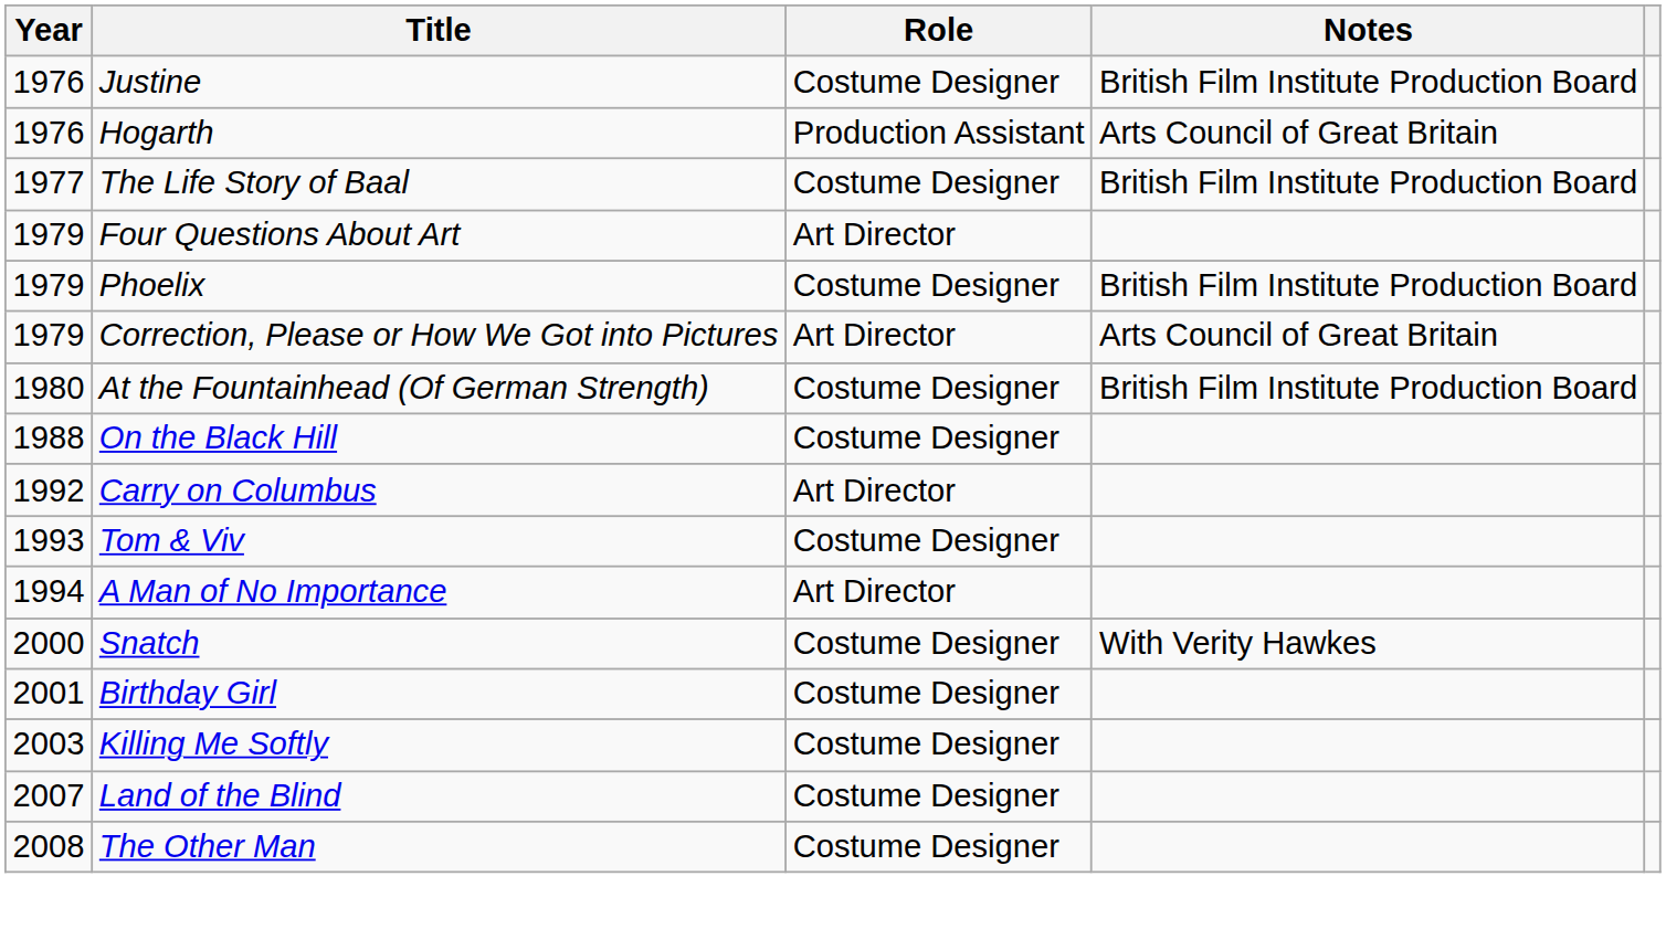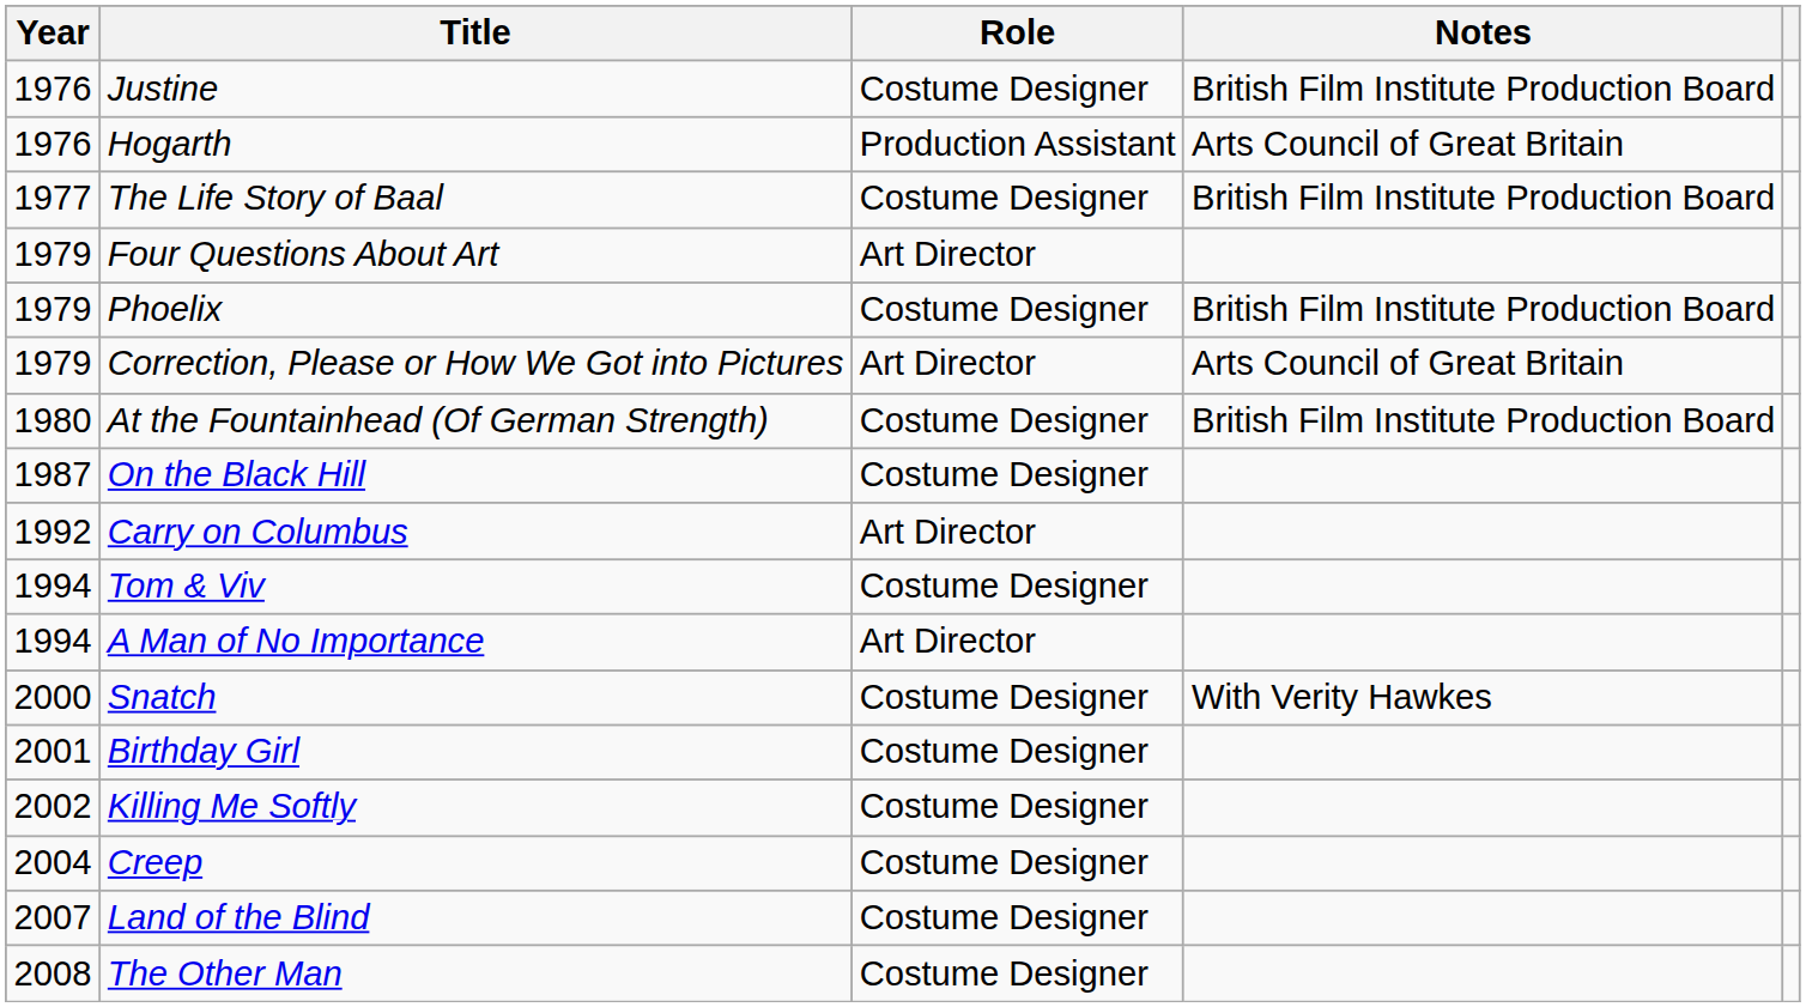On the Black Hill | Year: 1988 -> 1987
Tom & Viv | Year: 1993 -> 1994
Killing Me Softly | Year: 2003 -> 2002
+ row: 2004 | Creep | Costume Designer
